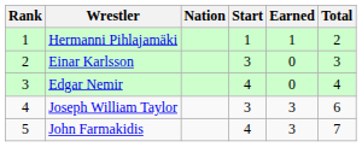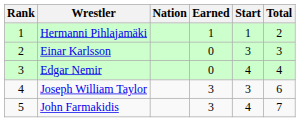columns swapped: Start <-> Earned
